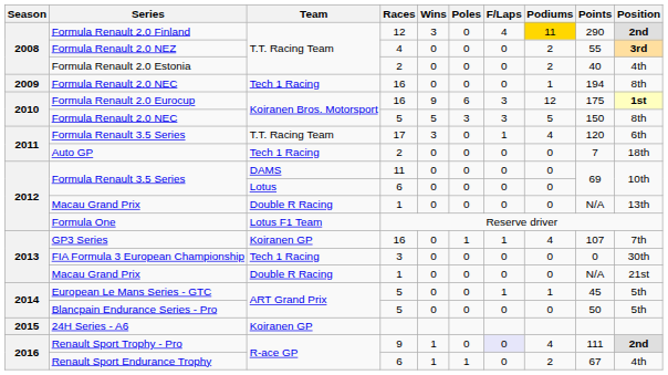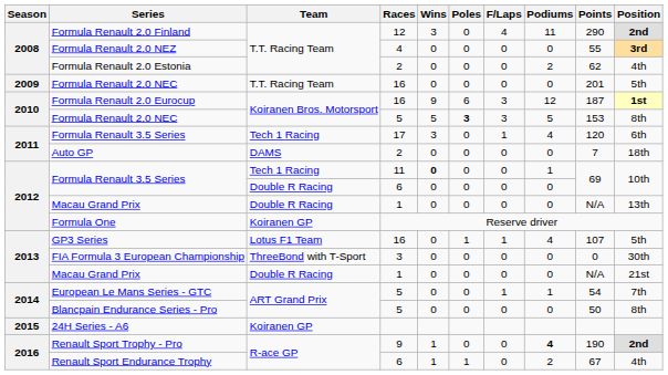Formula Renault 2.0 Finland | Podiums: gold background -> no background
Formula Renault 2.0 NEZ | Podiums: 2 -> 0
Formula Renault 2.0 Estonia | Points: 40 -> 62
Formula Renault 2.0 NEC / 16 | Team: Tech 1 Racing -> T.T. Racing Team
Formula Renault 2.0 NEC / 16 | Podiums: 1 -> 0
Formula Renault 2.0 NEC / 16 | Points: 194 -> 201
Formula Renault 2.0 NEC / 16 | Position: 8th -> 5th
Formula Renault 2.0 Eurocup | Points: 175 -> 187
Formula Renault 2.0 NEC / 5 | Poles: normal -> bold
Formula Renault 2.0 NEC / 5 | Points: 150 -> 153
Formula Renault 3.5 Series / 17 | Team: T.T. Racing Team -> Tech 1 Racing
Auto GP | Team: Tech 1 Racing -> DAMS
Formula Renault 3.5 Series / 11 | Team: DAMS -> Tech 1 Racing
Formula Renault 3.5 Series / 11 | Wins: normal -> bold
Formula Renault 3.5 Series / 11 | Podiums: 0 -> 1
Formula Renault 3.5 Series / 6 | Team: Lotus -> Double R Racing
Formula One | Team: Lotus F1 Team -> Koiranen GP
GP3 Series | Team: Koiranen GP -> Lotus F1 Team
GP3 Series | Position: 7th -> 5th
FIA Formula 3 European Championship | Team: Tech 1 Racing -> ThreeBond with T-Sport
European Le Mans Series - GTC | Points: 45 -> 54
European Le Mans Series - GTC | Position: 5th -> 7th
Blancpain Endurance Series - Pro | Position: 5th -> 8th
Renault Sport Trophy - Pro | F/Laps: lavender background -> no background
Renault Sport Trophy - Pro | Podiums: normal -> bold
Renault Sport Trophy - Pro | Points: 111 -> 190
